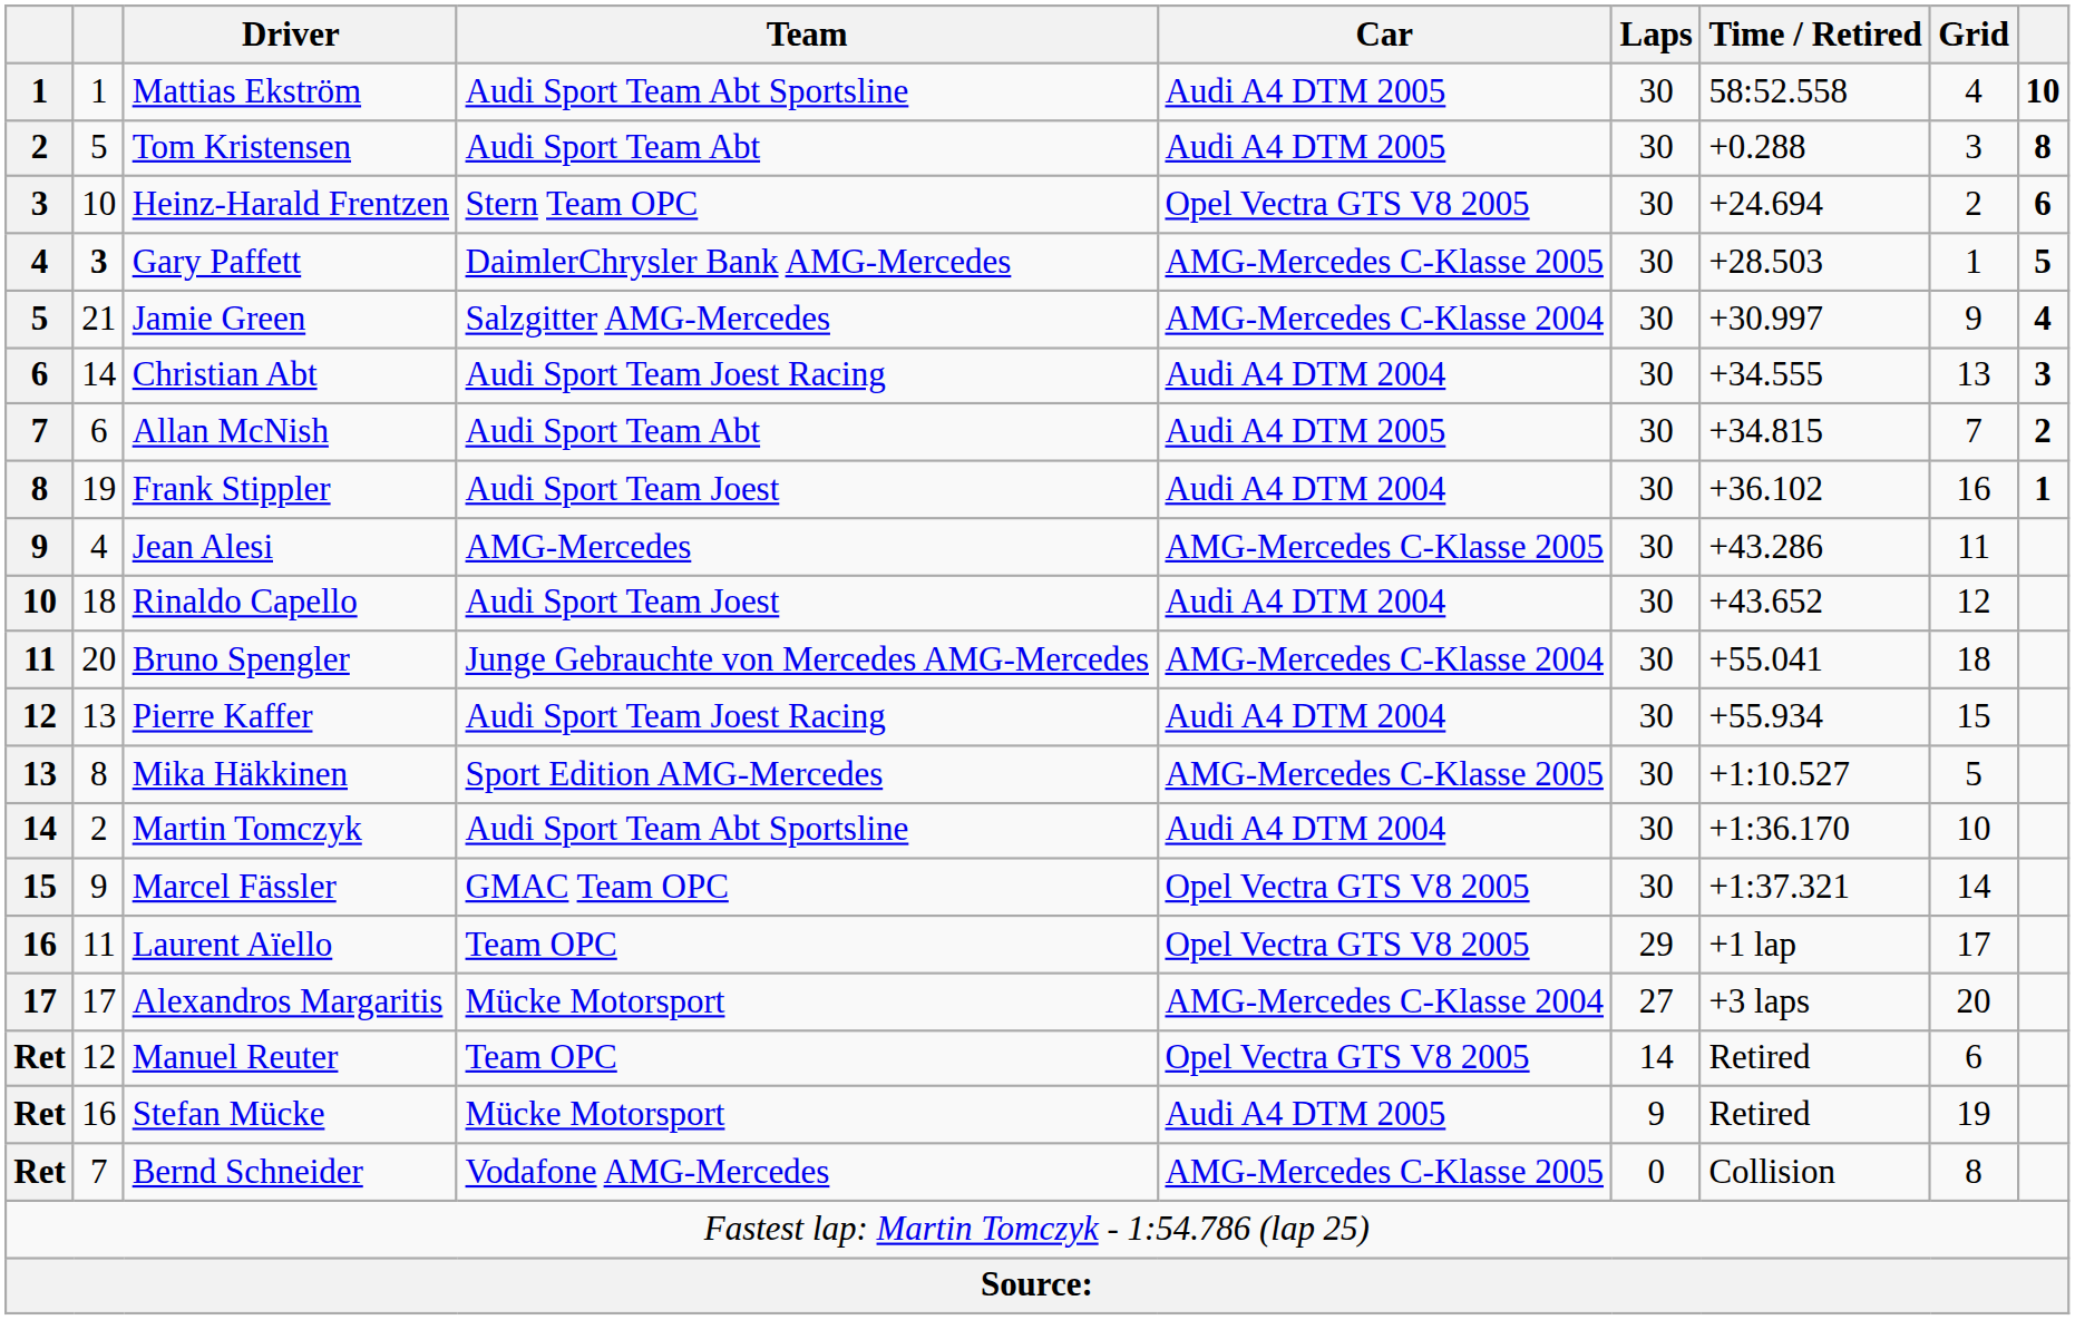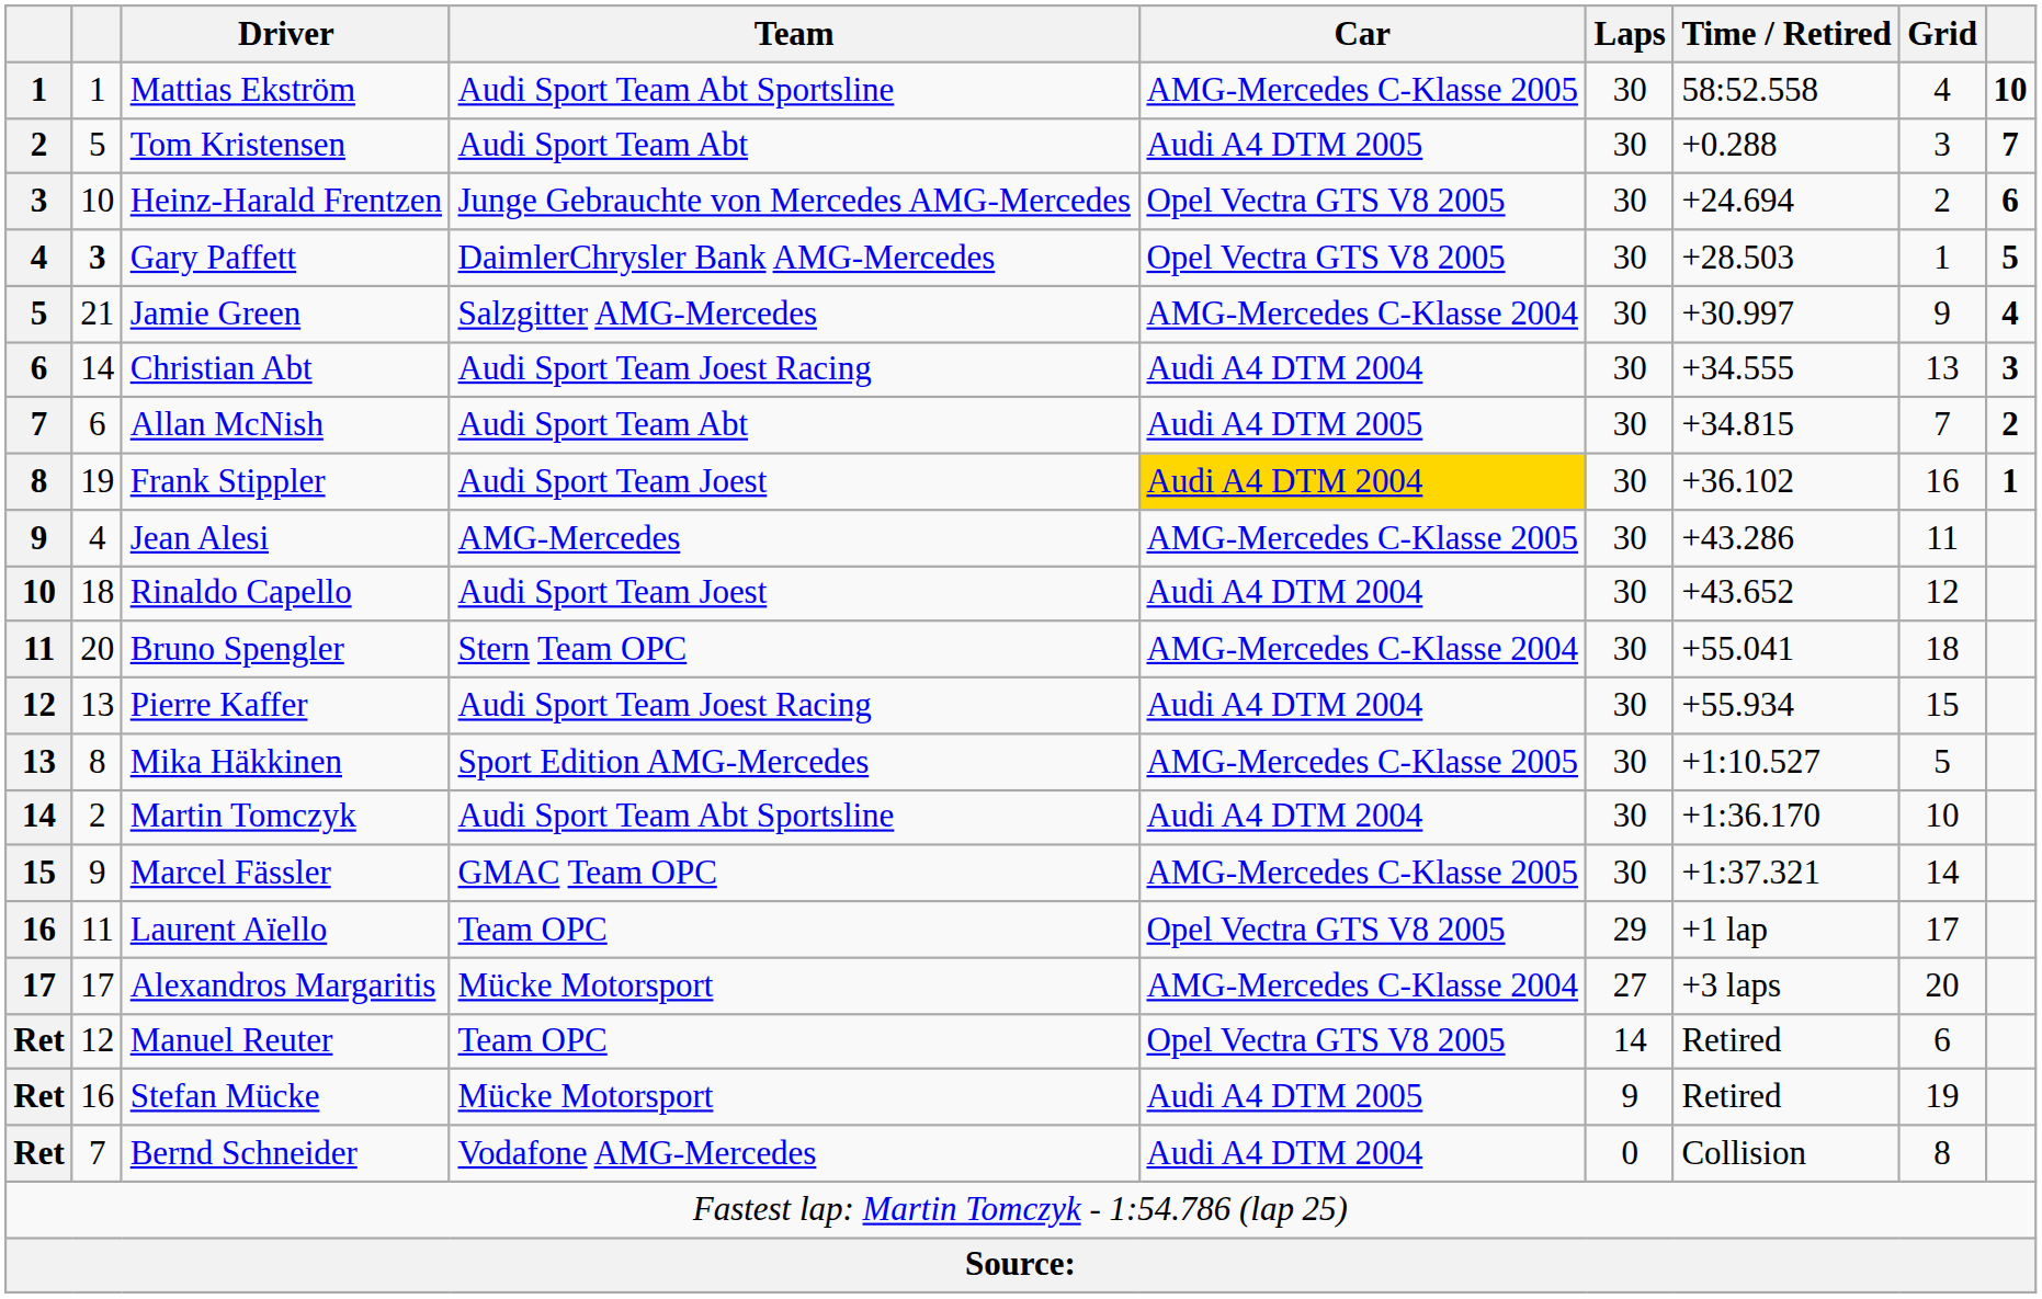Mattias Ekström | Car: Audi A4 DTM 2005 -> AMG-Mercedes C-Klasse 2005
Tom Kristensen | column 9: 8 -> 7
Heinz-Harald Frentzen | Team: Stern Team OPC -> Junge Gebrauchte von Mercedes AMG-Mercedes
Gary Paffett | Car: AMG-Mercedes C-Klasse 2005 -> Opel Vectra GTS V8 2005
Frank Stippler | Car: no background -> gold background
Bruno Spengler | Team: Junge Gebrauchte von Mercedes AMG-Mercedes -> Stern Team OPC
Marcel Fässler | Car: Opel Vectra GTS V8 2005 -> AMG-Mercedes C-Klasse 2005
Bernd Schneider | Car: AMG-Mercedes C-Klasse 2005 -> Audi A4 DTM 2004
